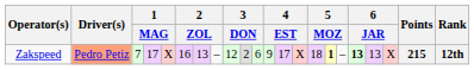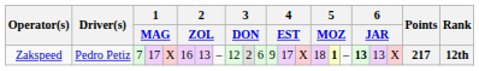Zakspeed | Driver(s): lightsalmon background -> no background
Zakspeed | Points: 215 -> 217
